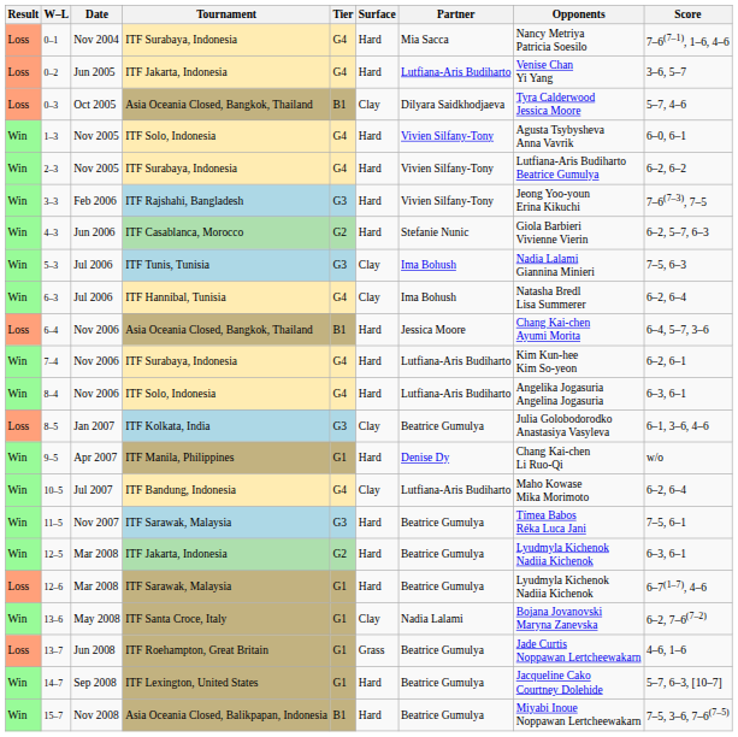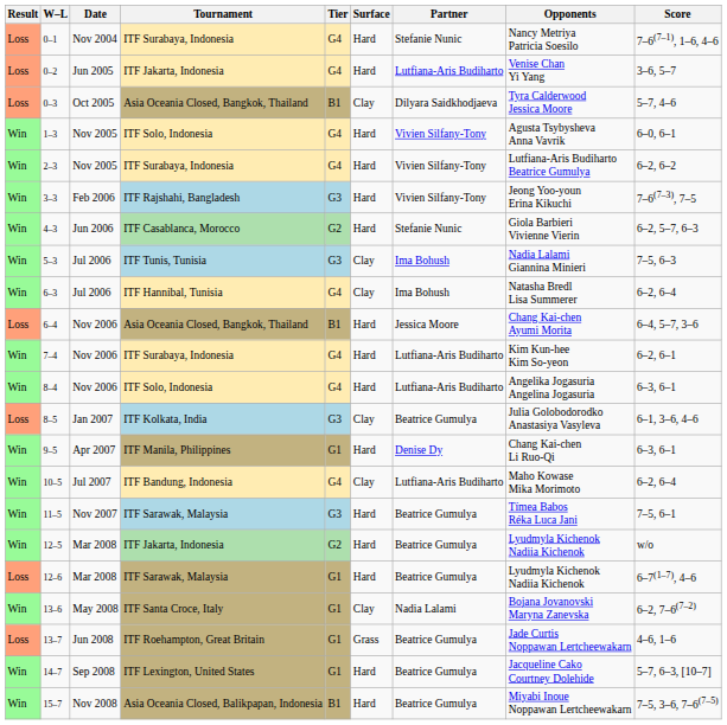0–1 | Partner: Mia Sacca -> Stefanie Nunic
9–5 | Score: w/o -> 6–3, 6–1
12–5 | Score: 6–3, 6–1 -> w/o
